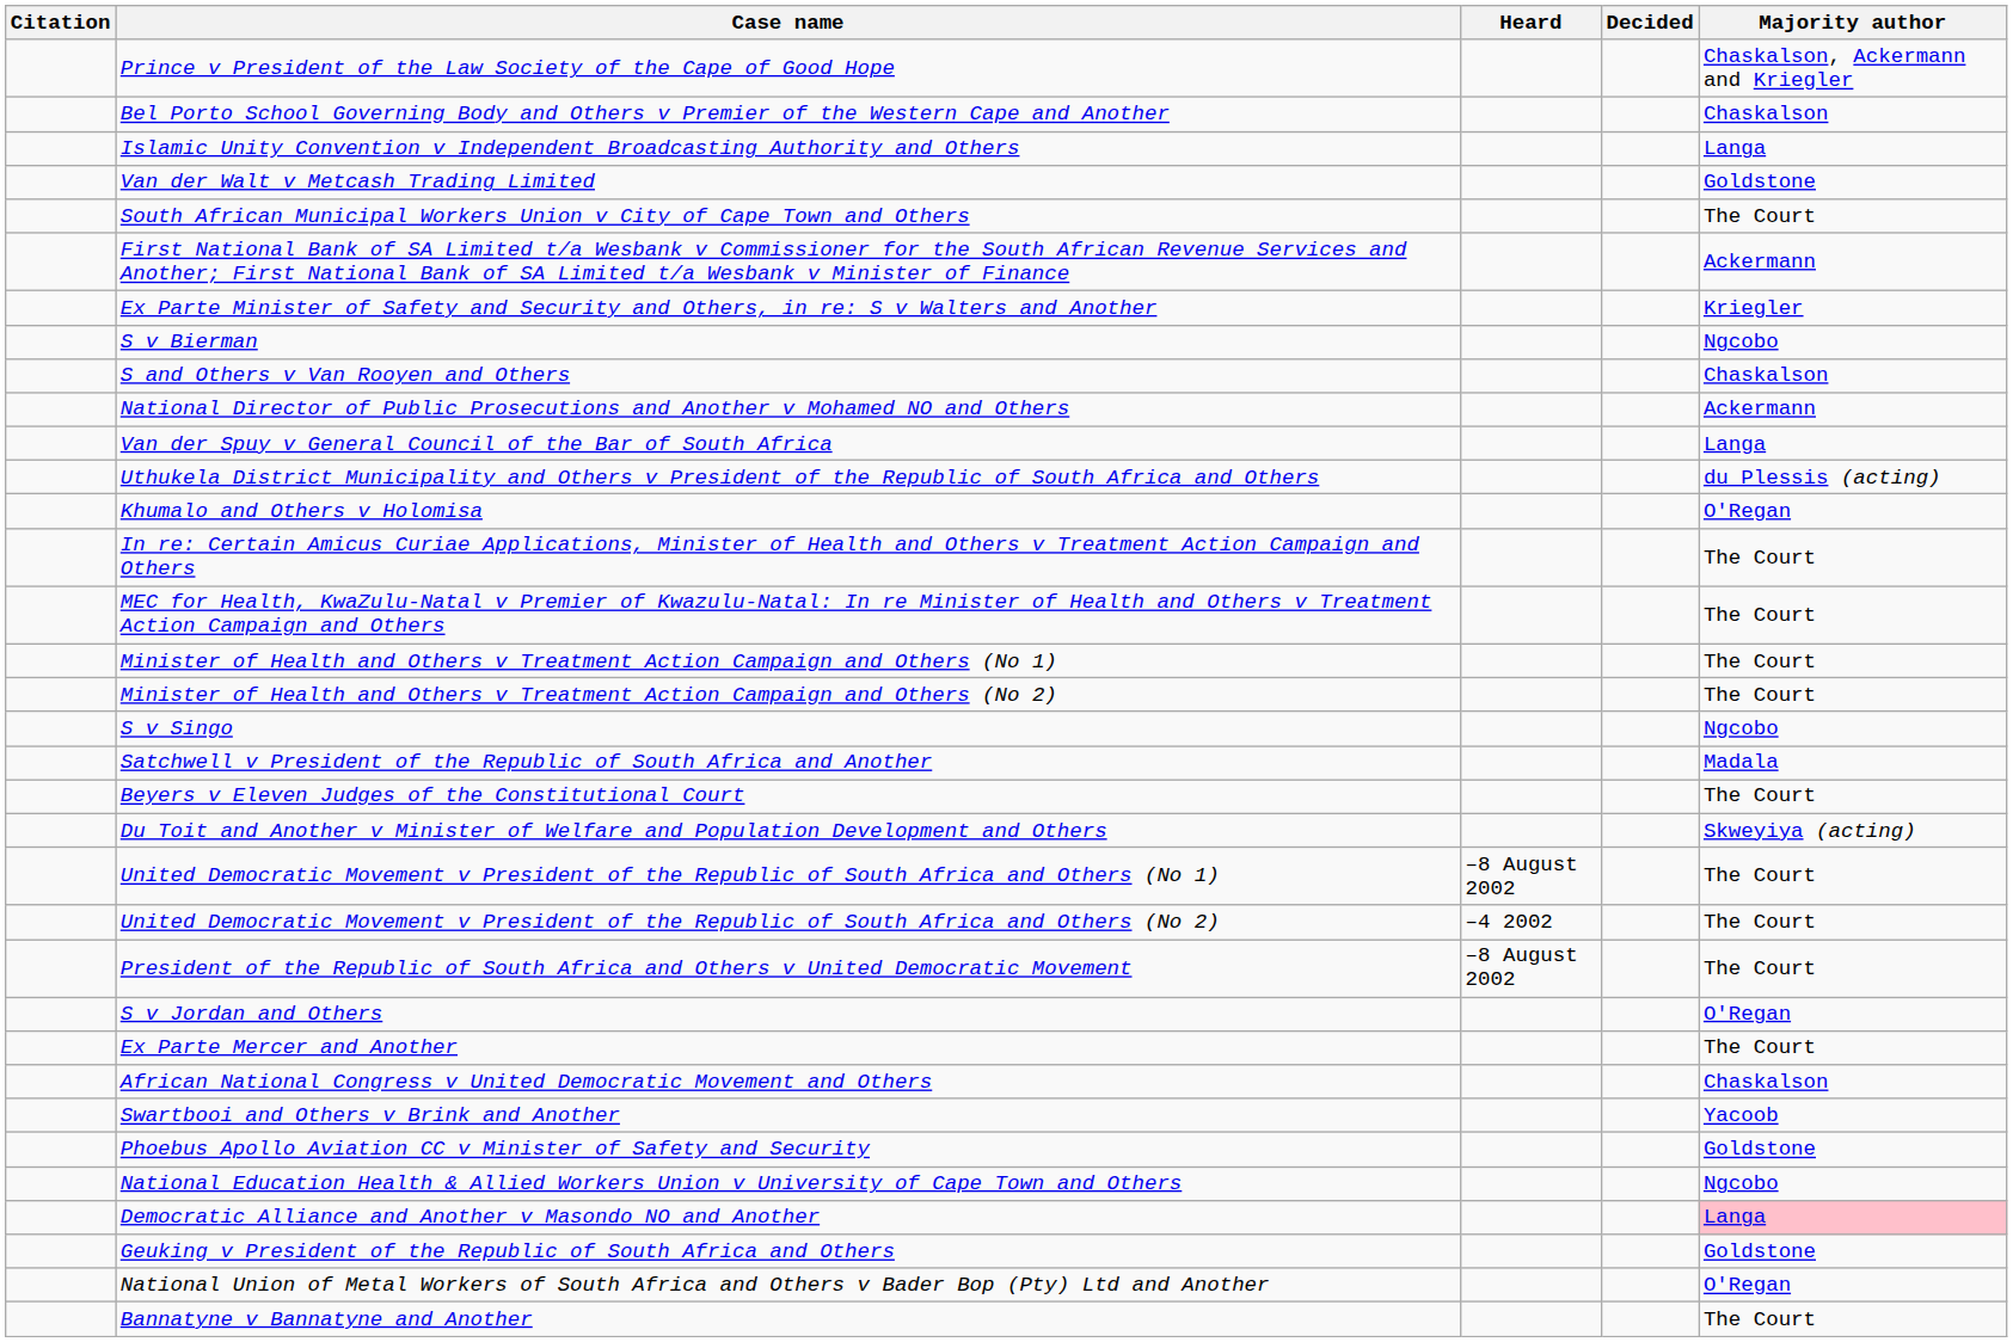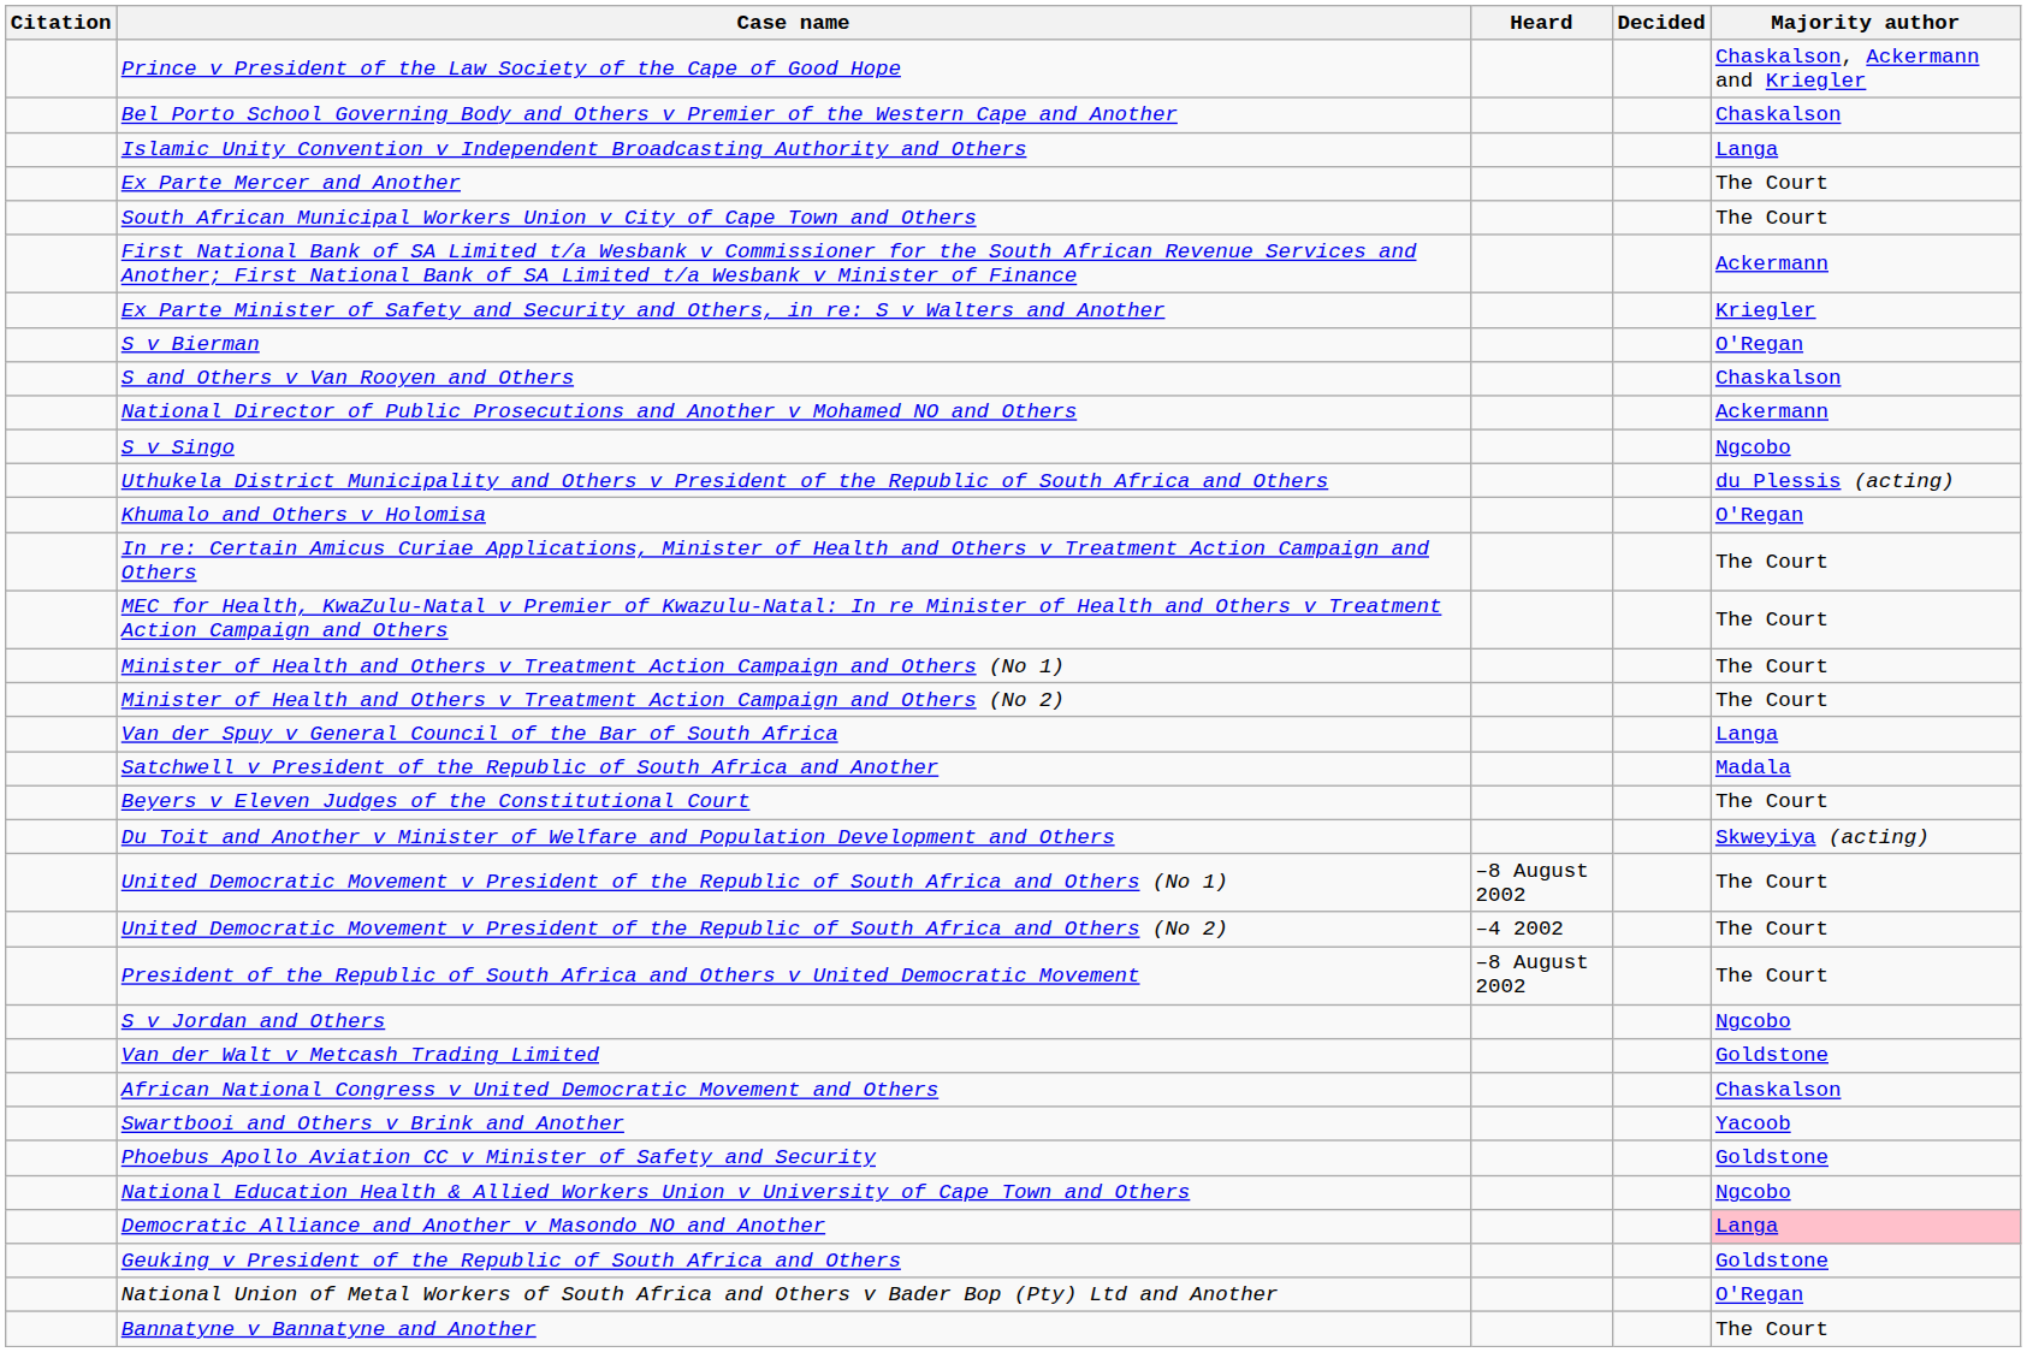rows swapped: Van der Walt v Metcash Trading Limited <-> Ex Parte Mercer and Another
S v Bierman | Majority author: Ngcobo -> O'Regan
rows swapped: S v Singo <-> Van der Spuy v General Council of the Bar of South Africa
S v Jordan and Others | Majority author: O'Regan -> Ngcobo
